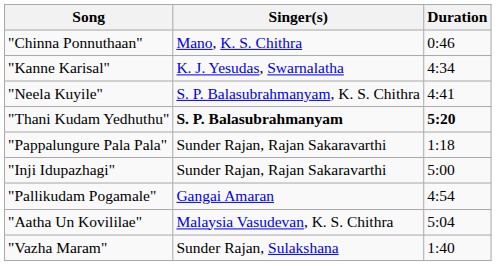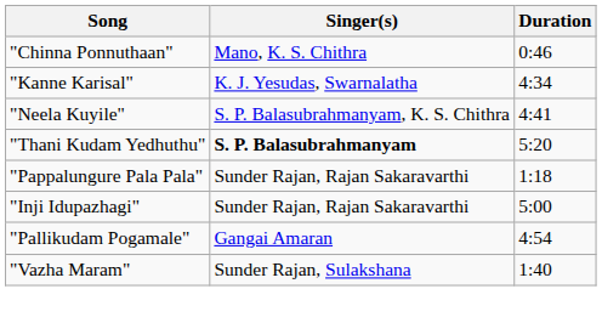"Thani Kudam Yedhuthu" | Duration: bold -> normal
- row: "Aatha Un Kovililae" | Malaysia Vasudevan, K. S. Chithra | 5:04
